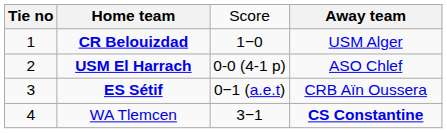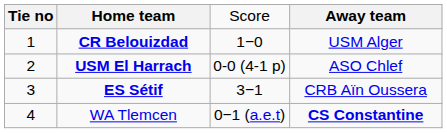ES Sétif | column 3: 0−1 (a.e.t) -> 3−1
WA Tlemcen | column 3: 3−1 -> 0−1 (a.e.t)
